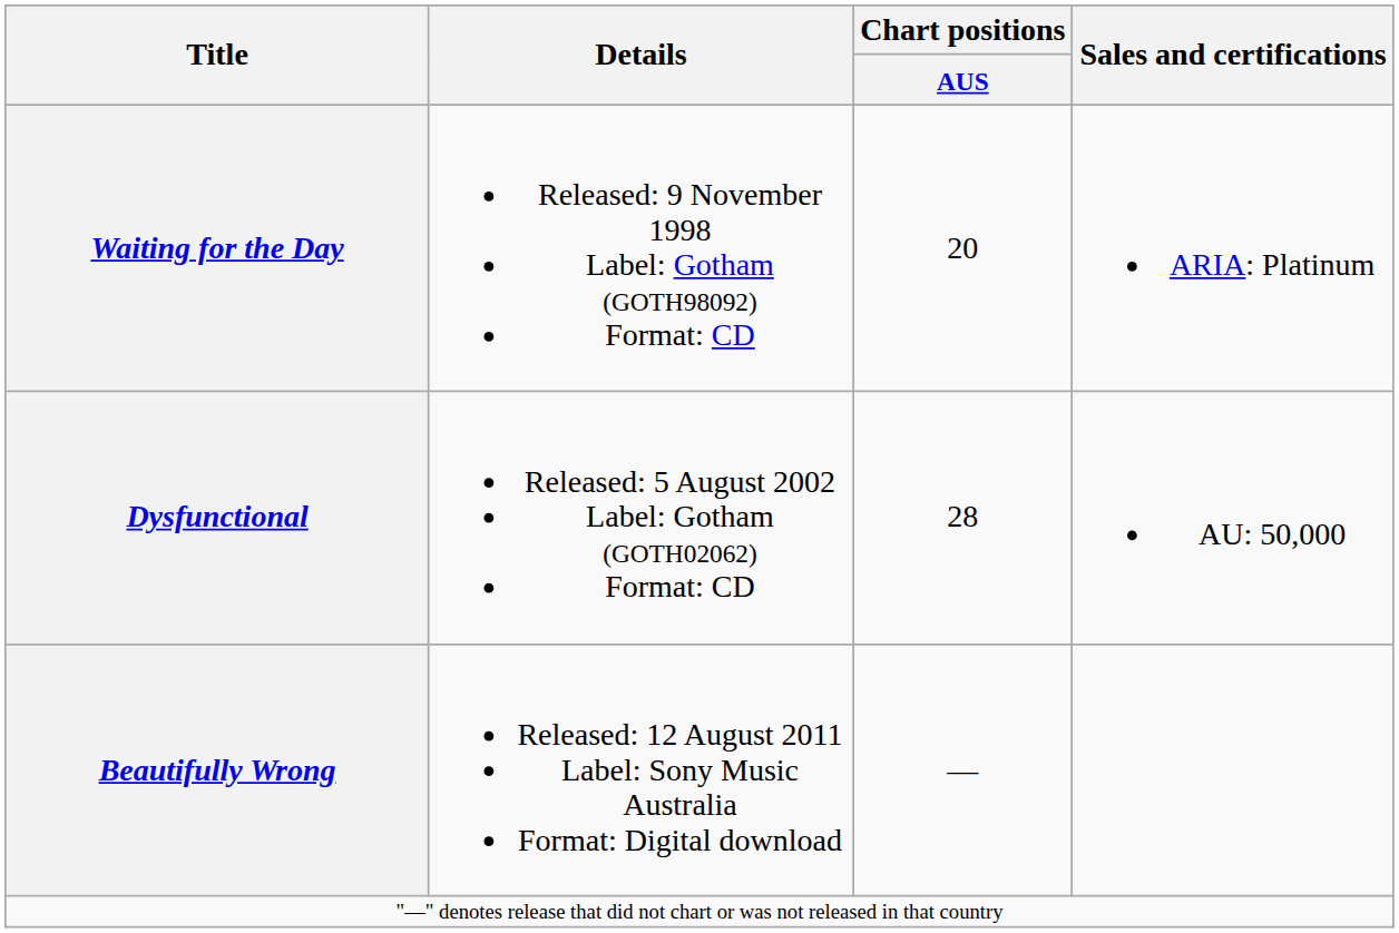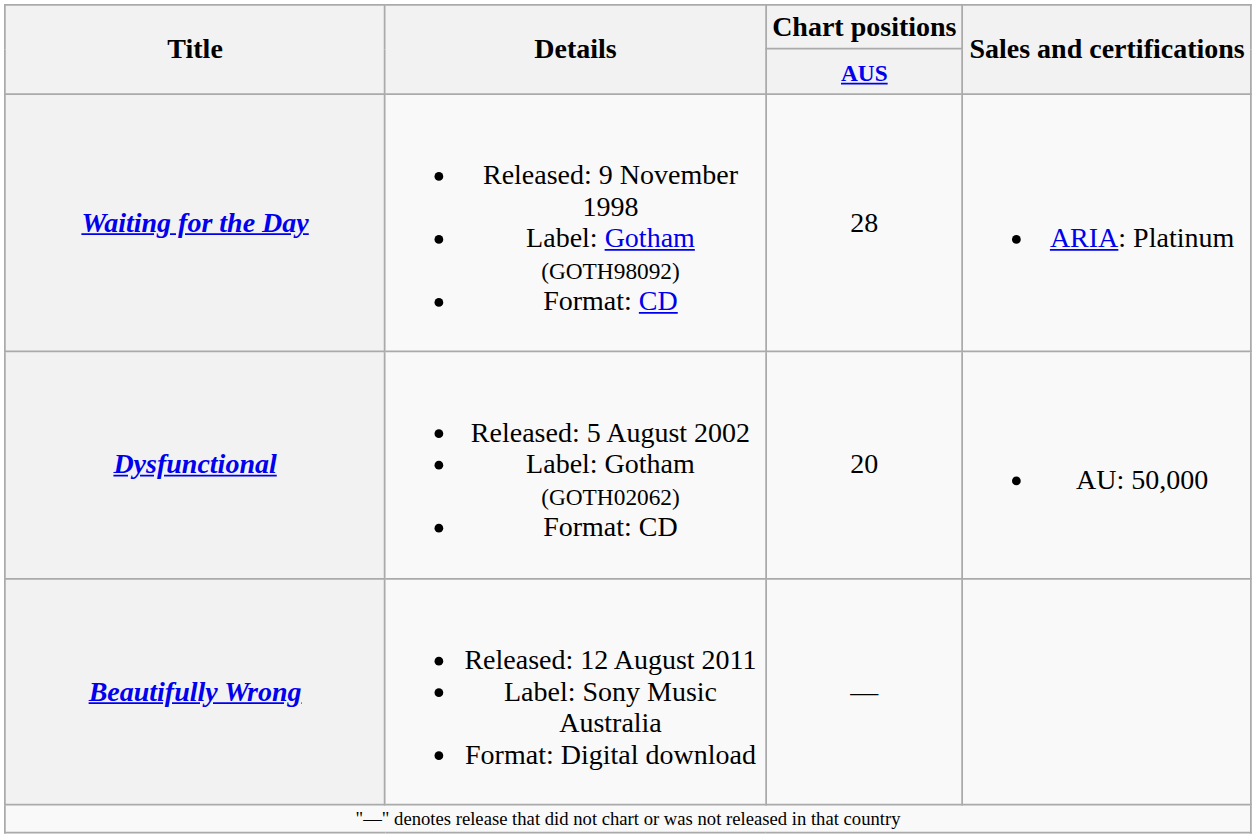Waiting for the Day | Chart positions / AUS: 20 -> 28
Dysfunctional | Chart positions / AUS: 28 -> 20
